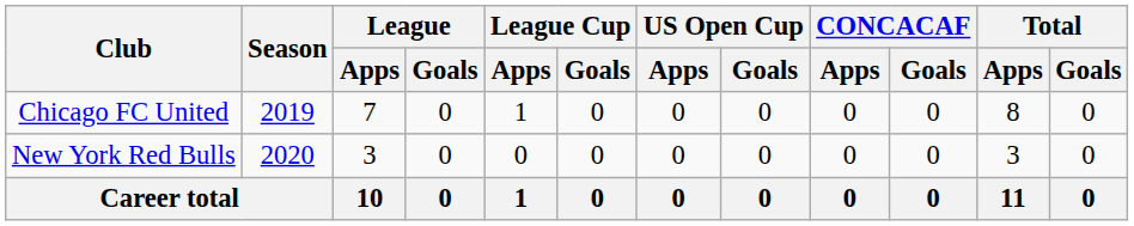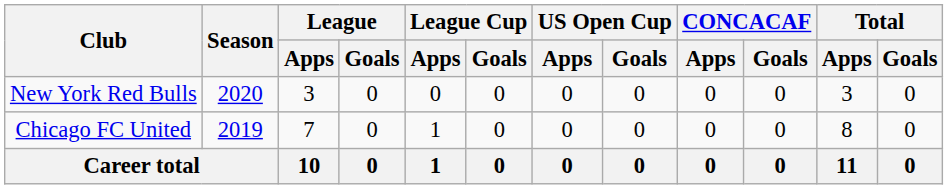rows swapped: Chicago FC United <-> New York Red Bulls
